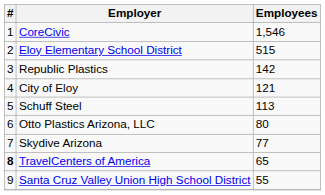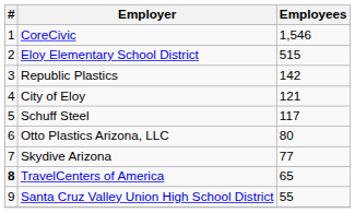Schuff Steel | Employees: 113 -> 117
